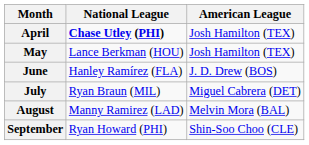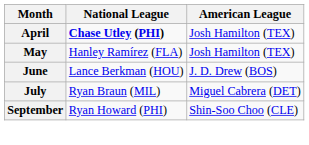May | National League: Lance Berkman (HOU) -> Hanley Ramírez (FLA)
June | National League: Hanley Ramírez (FLA) -> Lance Berkman (HOU)
- row: August | Manny Ramirez (LAD) | Melvin Mora (BAL)
